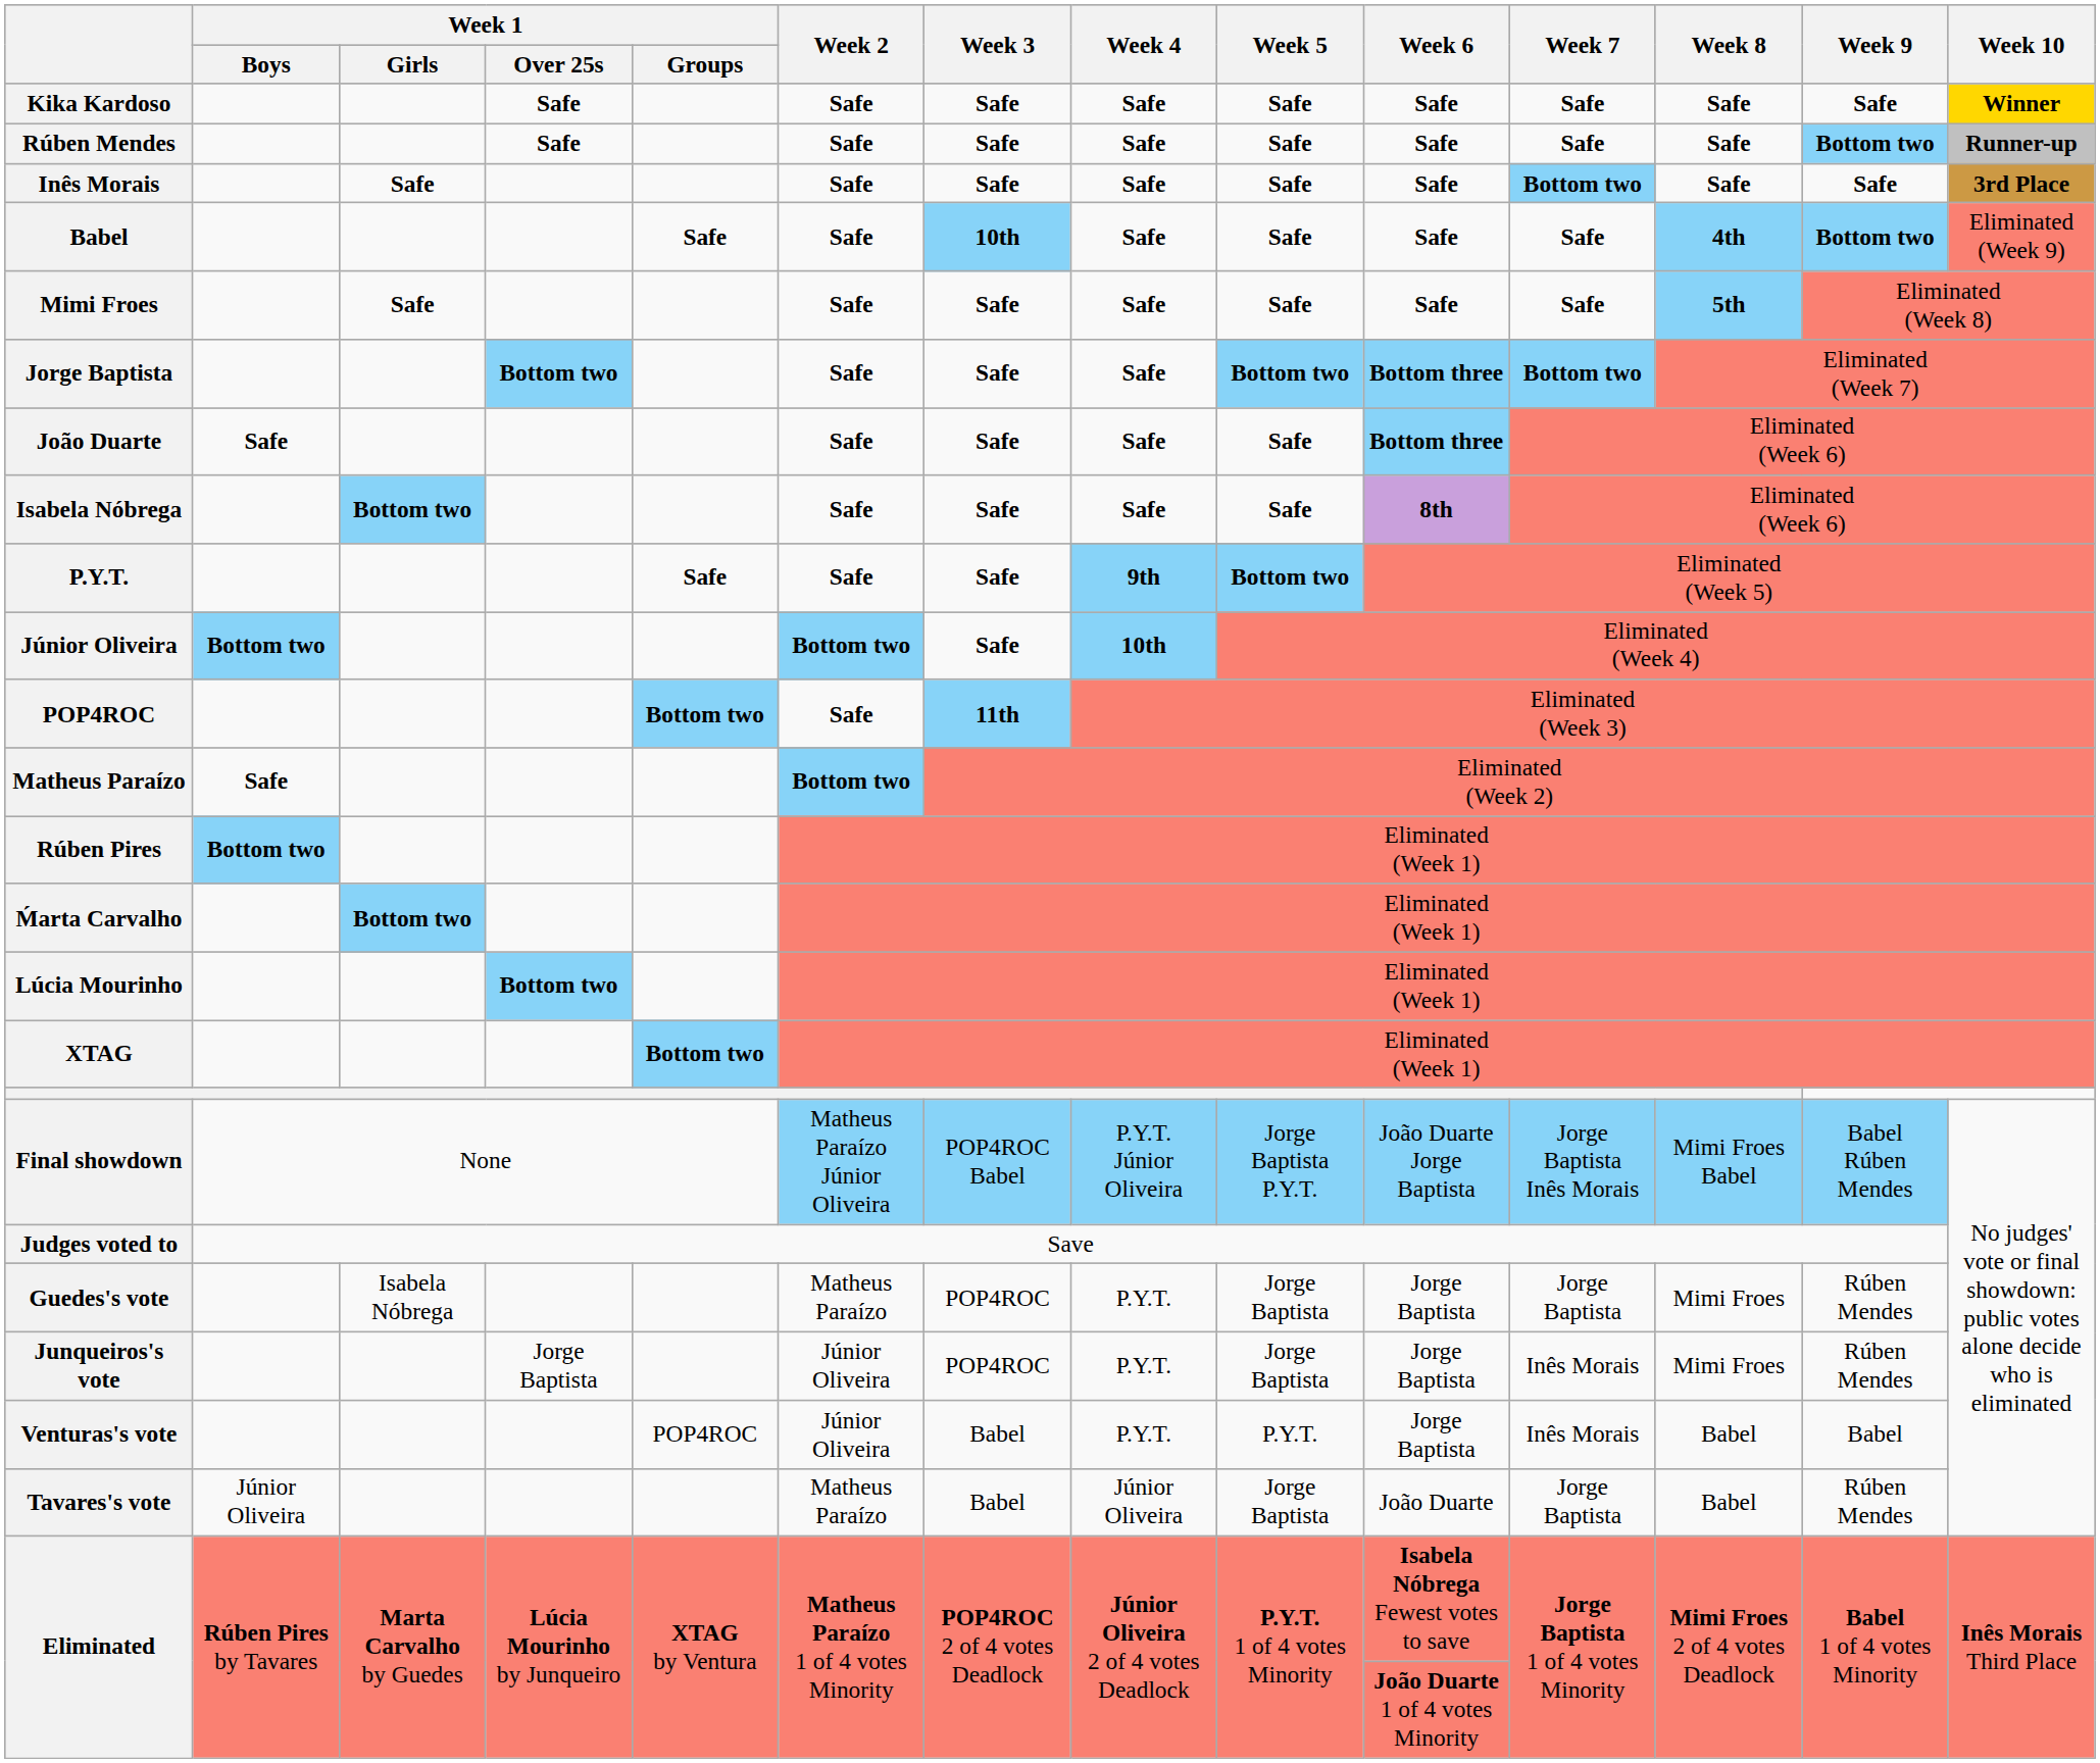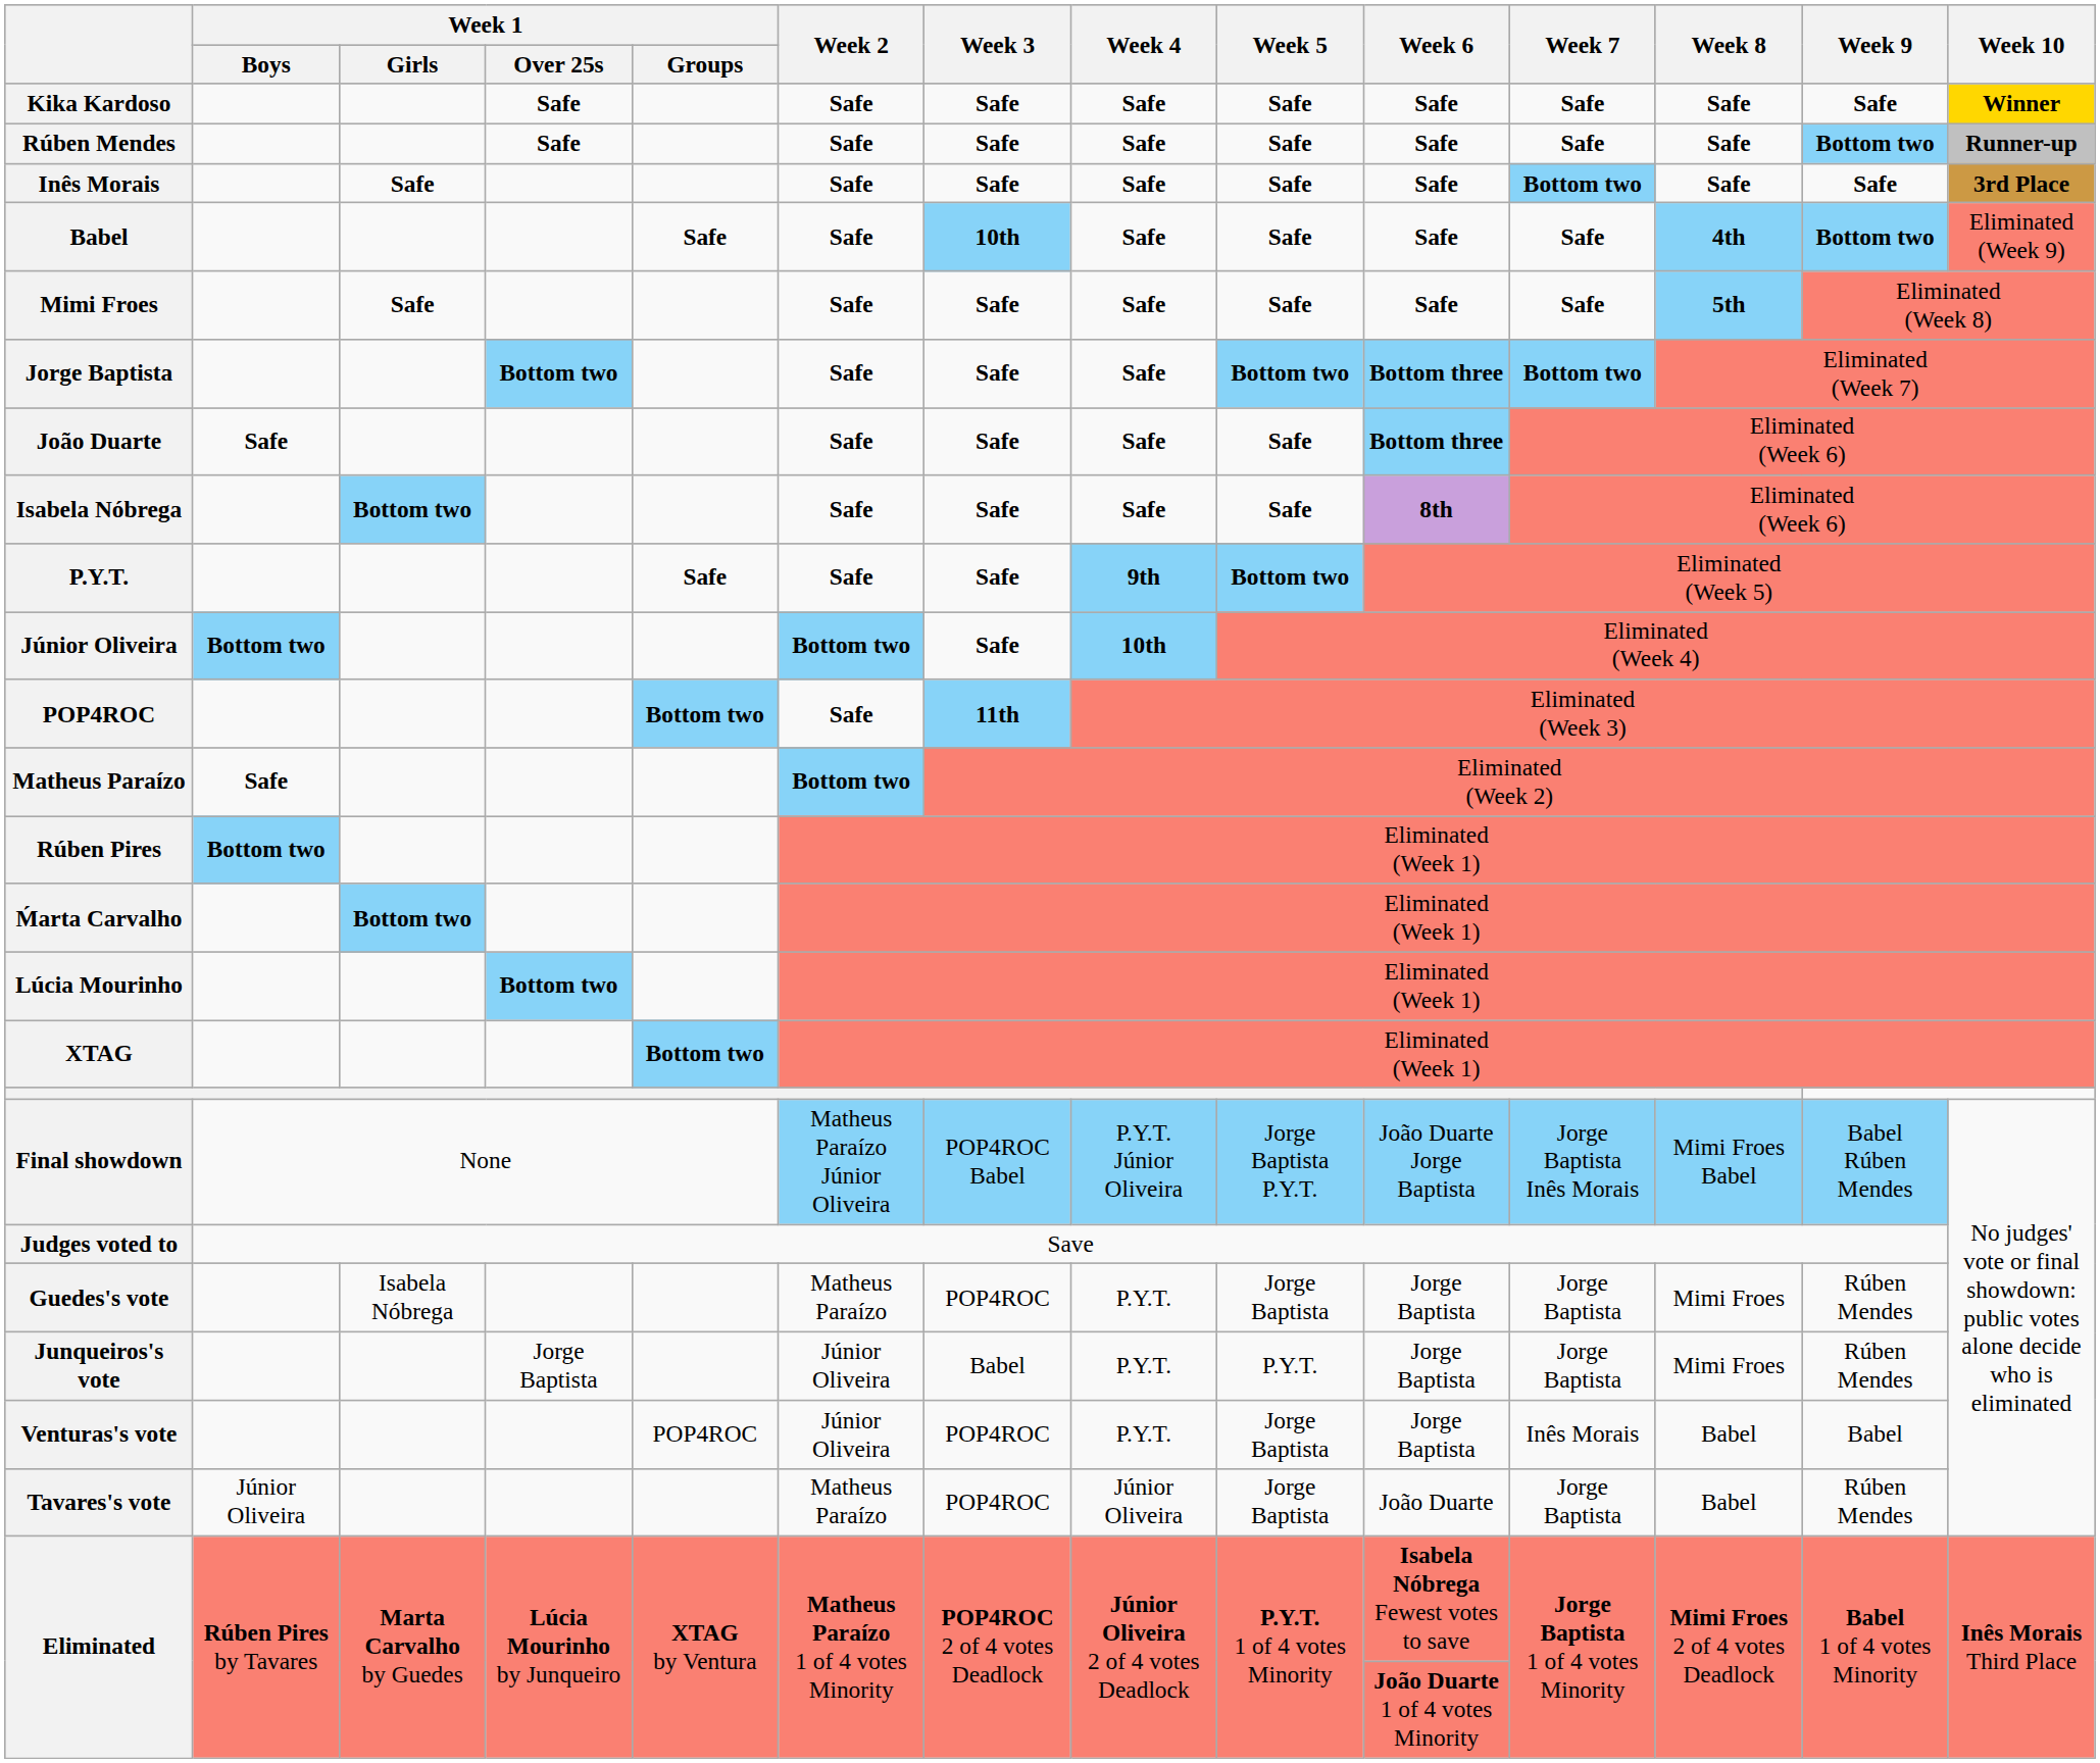Junqueiros's vote | Week 3: POP4ROC -> Babel
Junqueiros's vote | Week 5: Jorge Baptista -> P.Y.T.
Junqueiros's vote | Week 7: Inês Morais -> Jorge Baptista
Venturas's vote | Week 3: Babel -> POP4ROC
Venturas's vote | Week 5: P.Y.T. -> Jorge Baptista
Tavares's vote | Week 3: Babel -> POP4ROC
